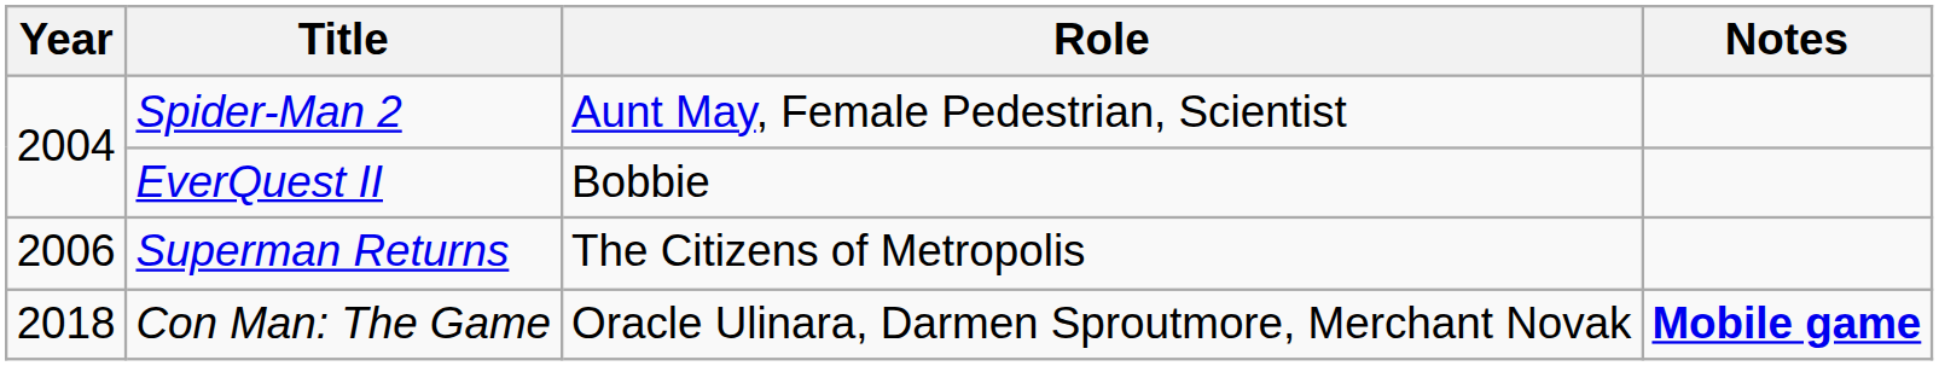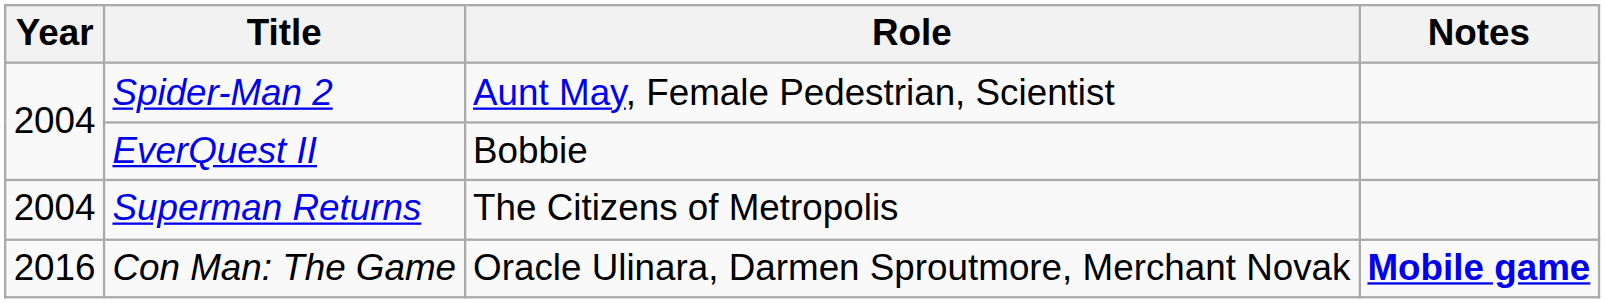Superman Returns | Year: 2006 -> 2004
Con Man: The Game | Year: 2018 -> 2016
